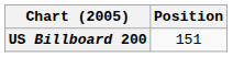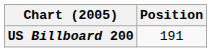US Billboard 200 | Position: 151 -> 191
